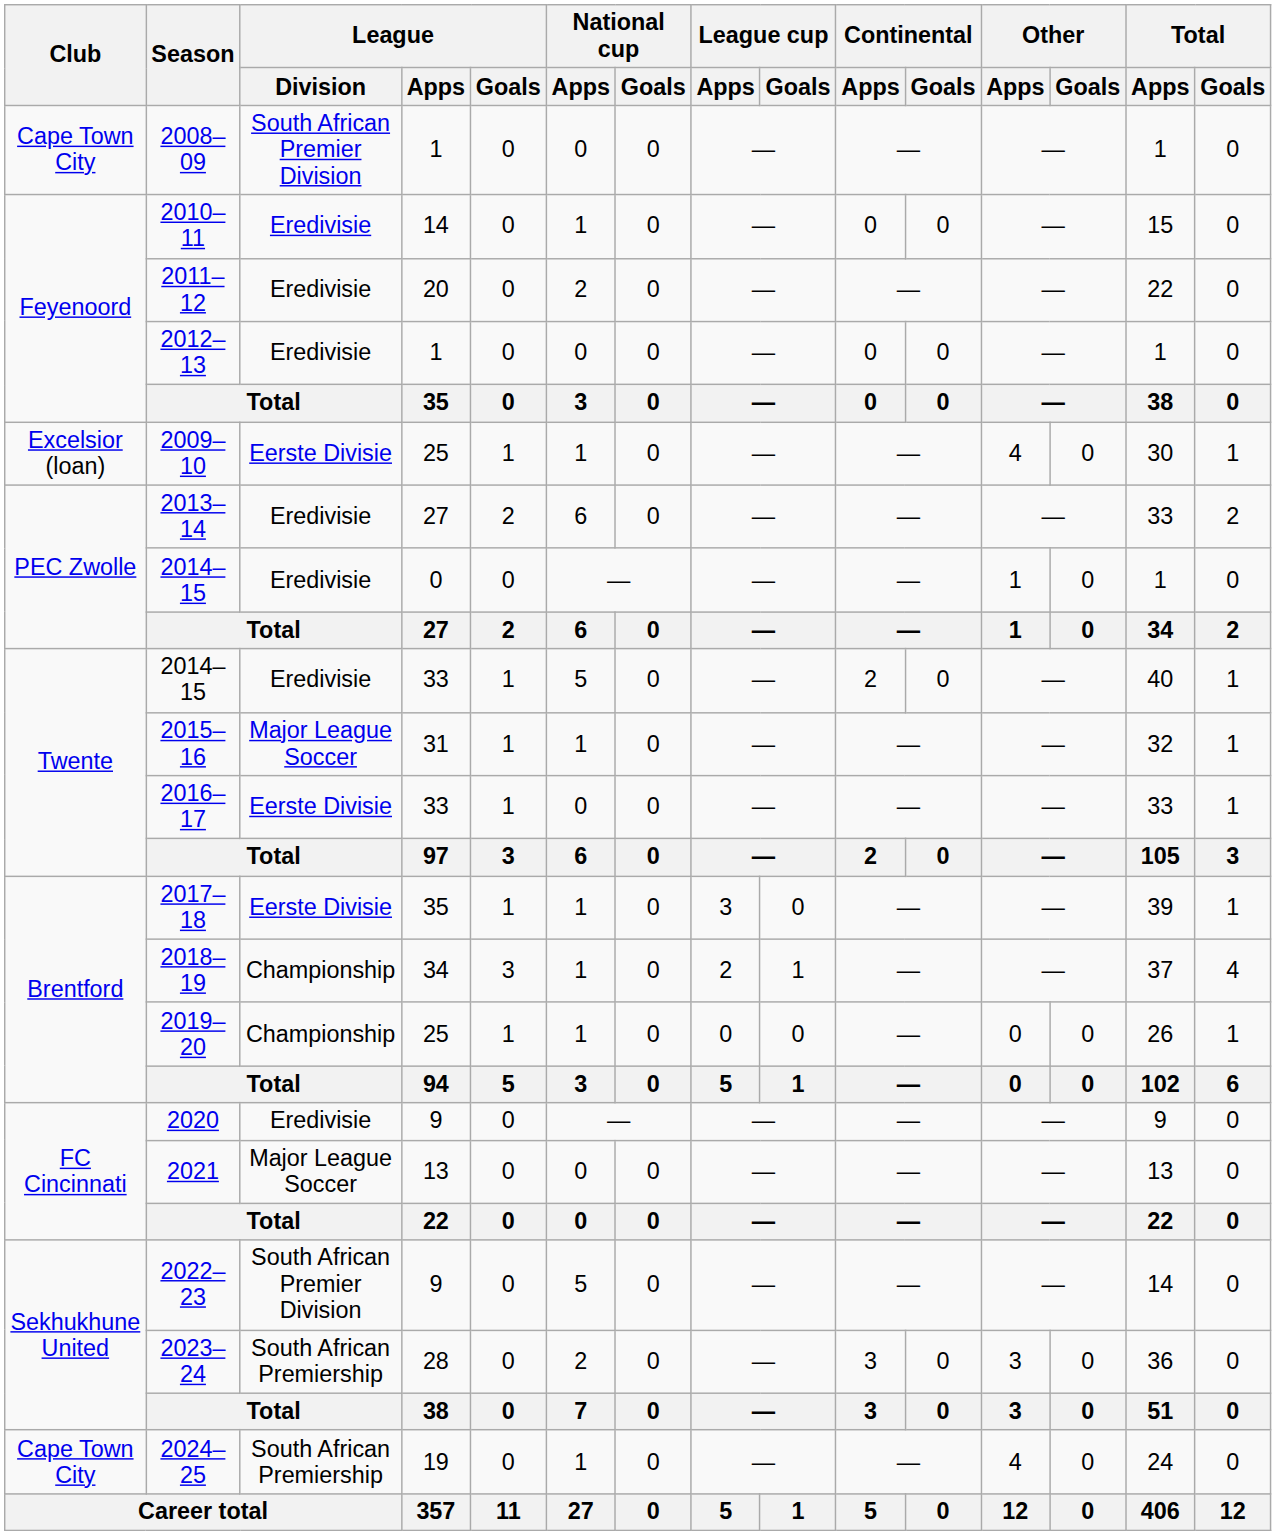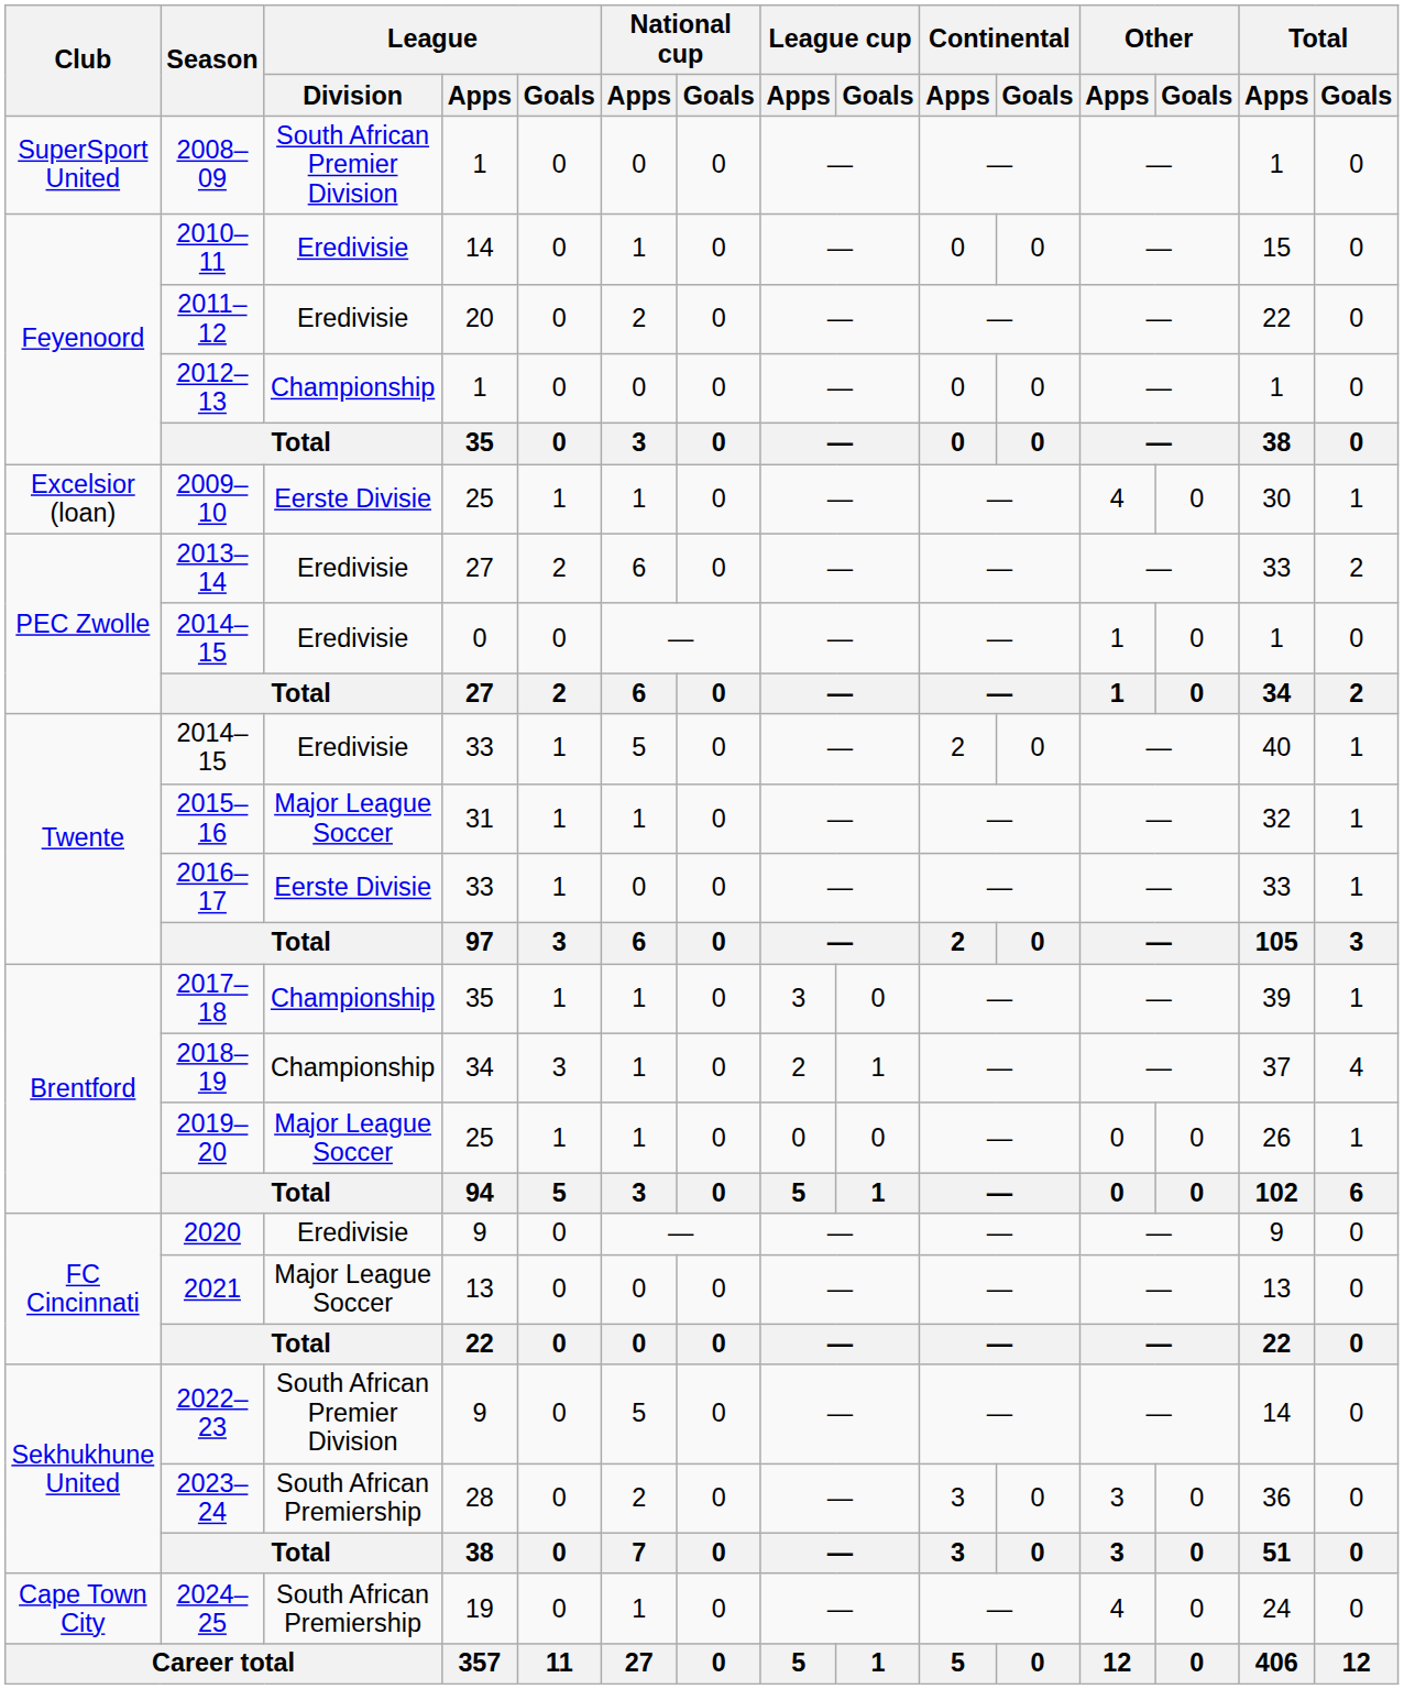2008–09 | Club: Cape Town City -> SuperSport United
2012–13 | League / Division: Eredivisie -> Championship
2017–18 | League / Division: Eerste Divisie -> Championship
2019–20 | League / Division: Championship -> Major League Soccer
